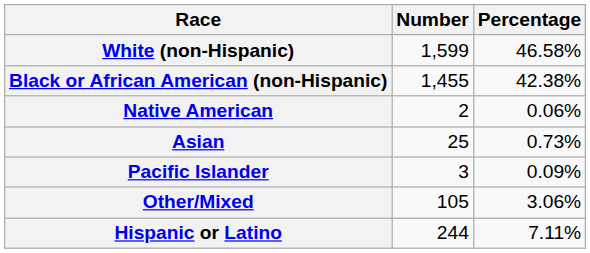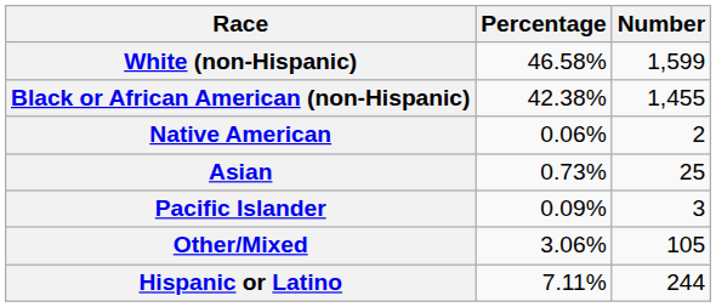columns swapped: Number <-> Percentage
